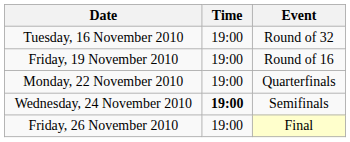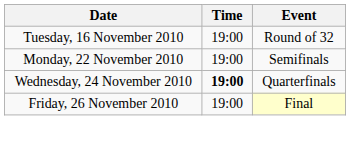- row: Friday, 19 November 2010 | 19:00 | Round of 16
Monday, 22 November 2010 | Event: Quarterfinals -> Semifinals
Wednesday, 24 November 2010 | Event: Semifinals -> Quarterfinals
